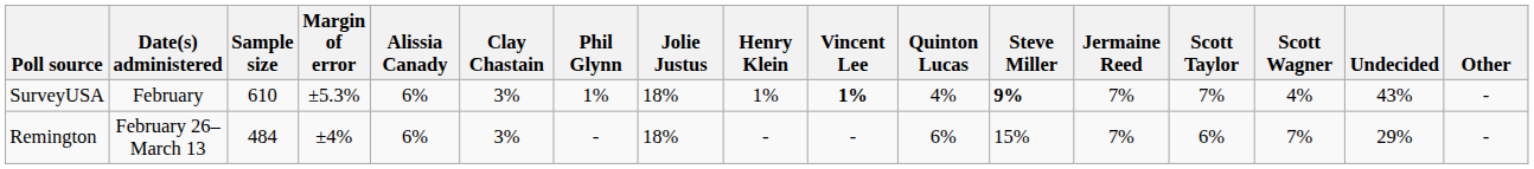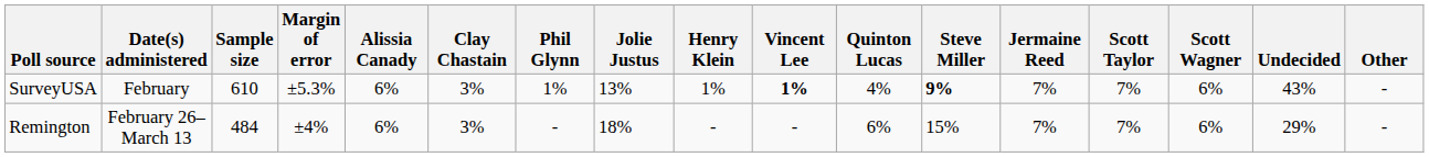SurveyUSA | Jolie Justus: 18% -> 13%
SurveyUSA | Scott Wagner: 4% -> 6%
Remington | Scott Taylor: 6% -> 7%
Remington | Scott Wagner: 7% -> 6%
